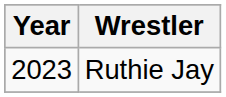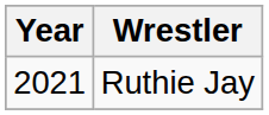Ruthie Jay | Year: 2023 -> 2021
